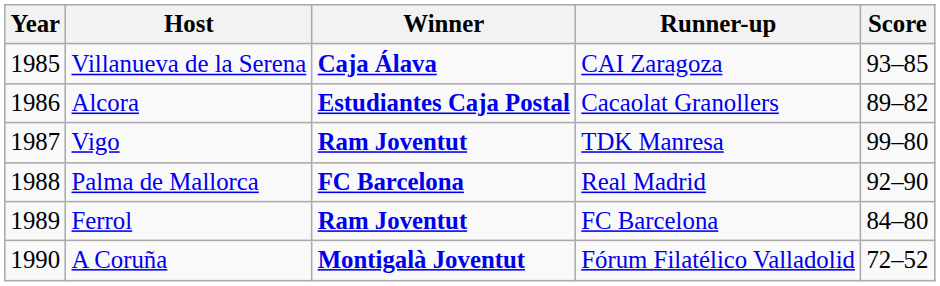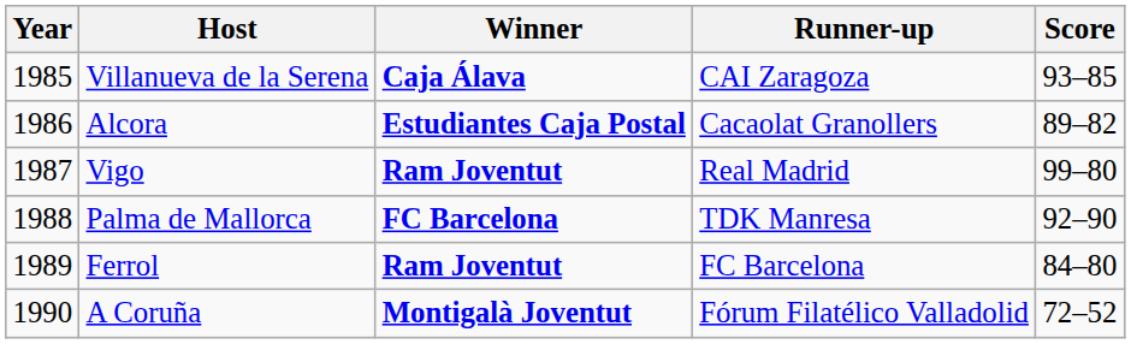Vigo | Runner-up: TDK Manresa -> Real Madrid
Palma de Mallorca | Runner-up: Real Madrid -> TDK Manresa
